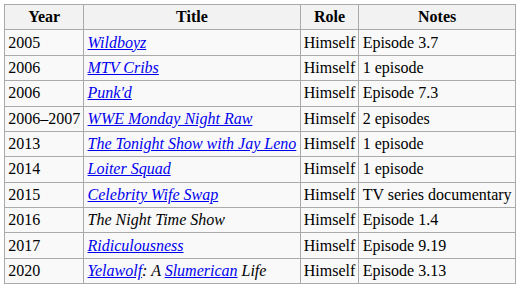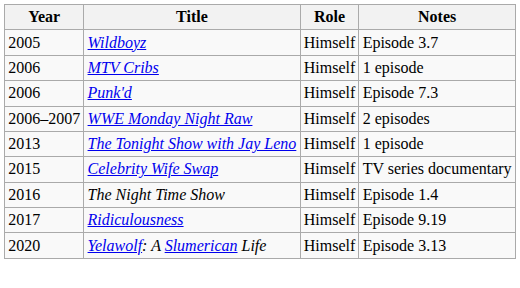- row: 2014 | Loiter Squad | Himself | 1 episode
